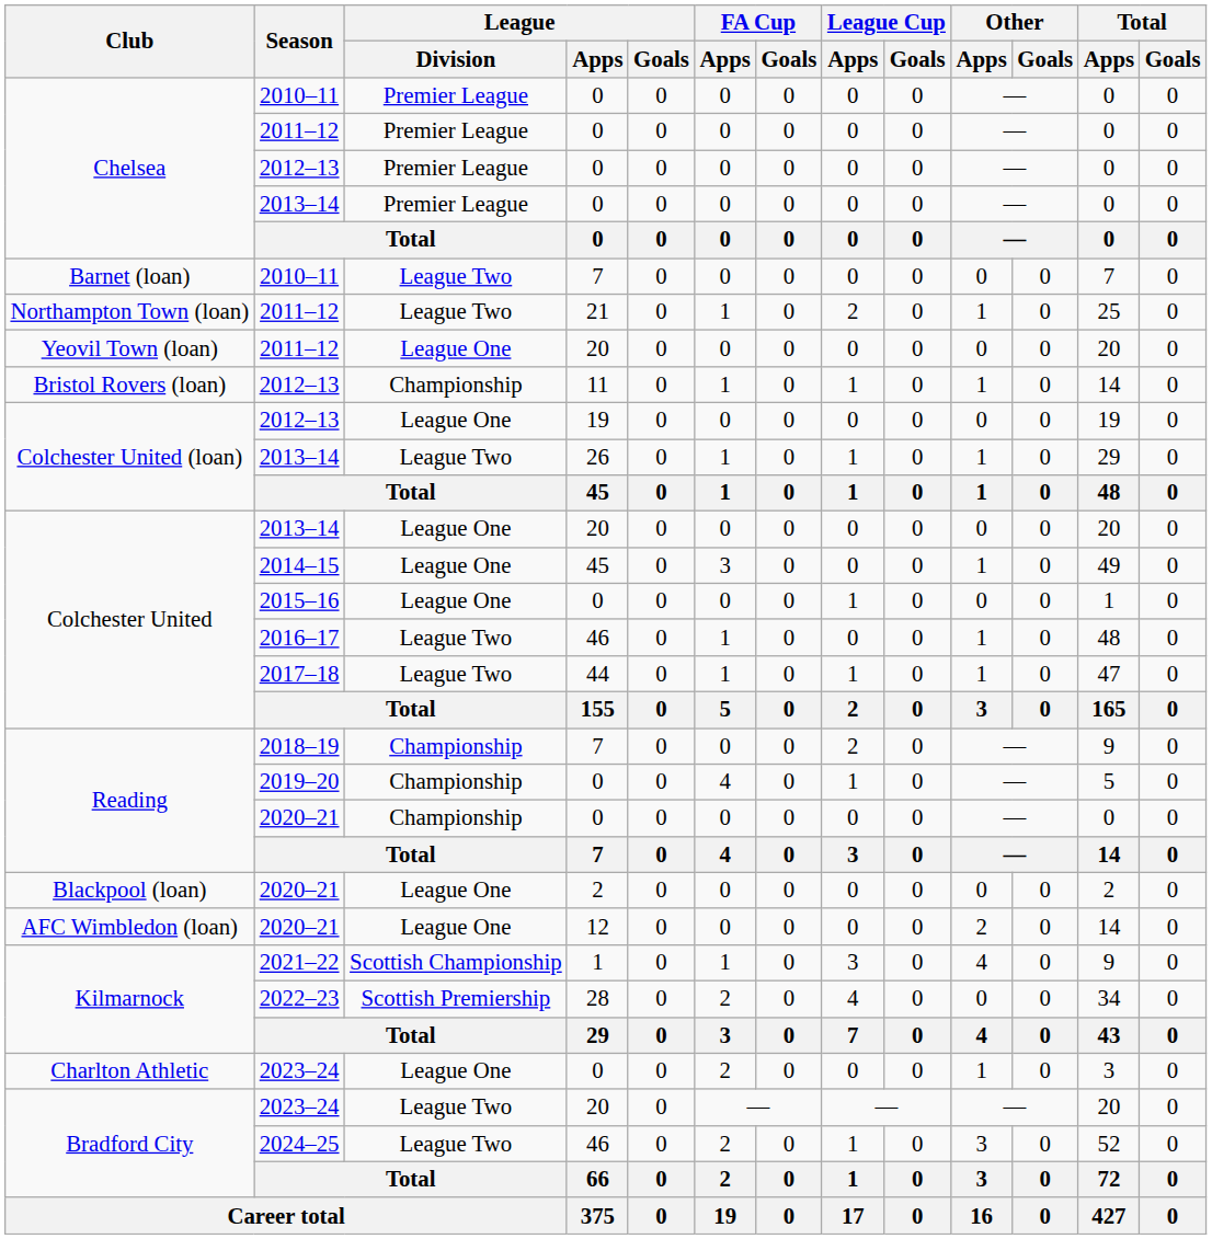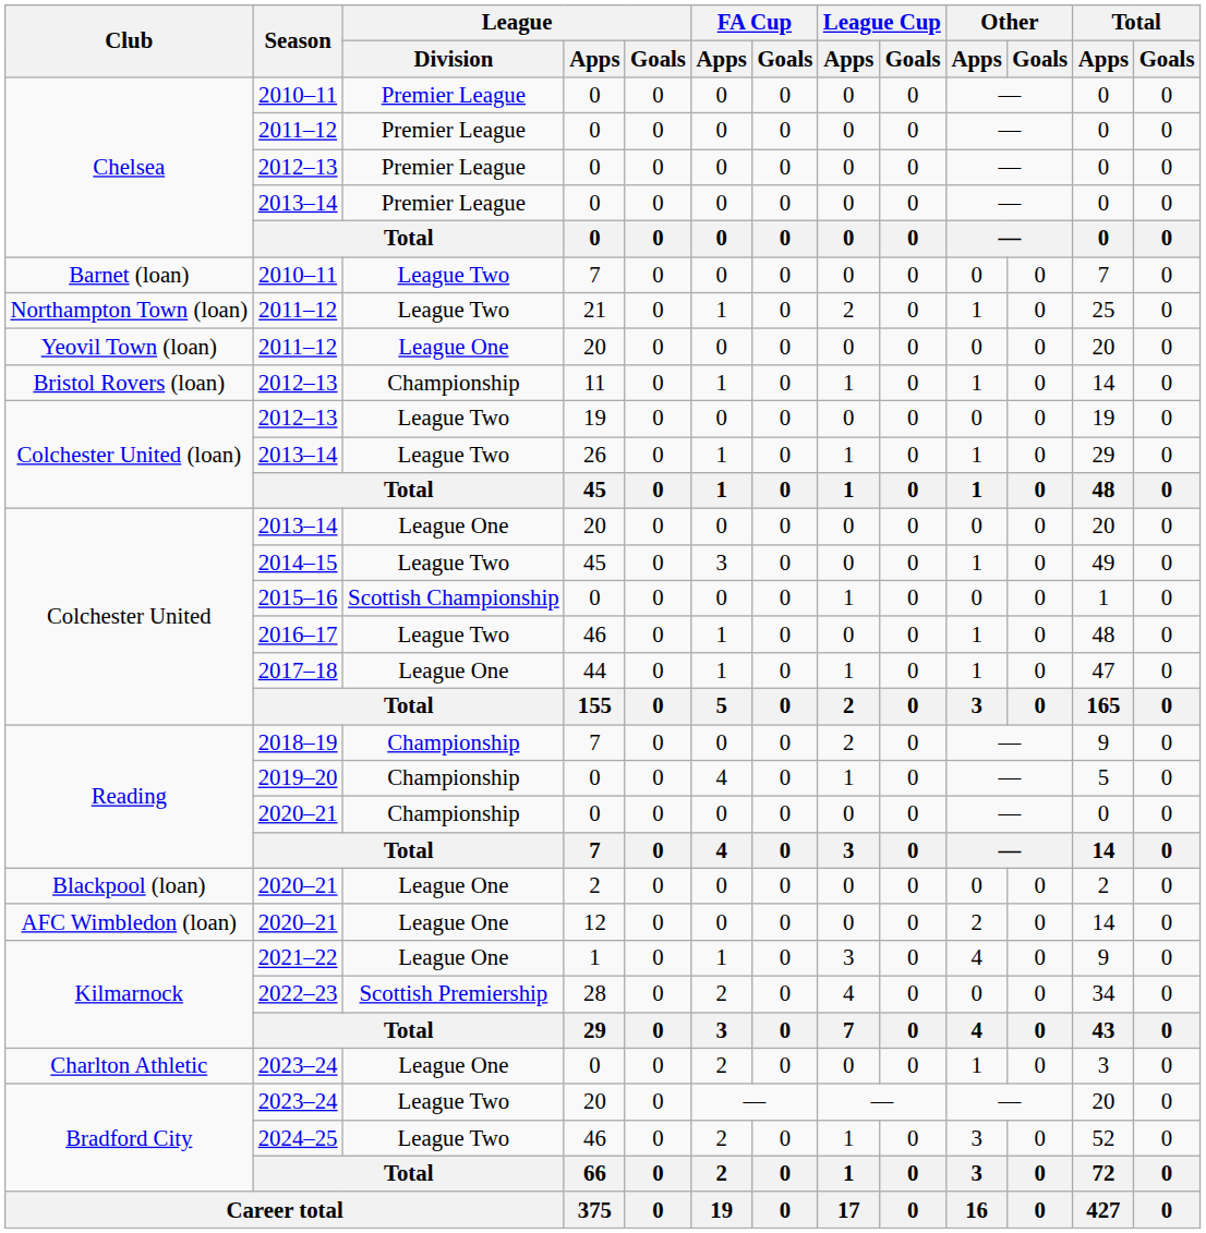2012–13 / 19 | League / Division: League One -> League Two
2014–15 | League / Division: League One -> League Two
2015–16 | League / Division: League One -> Scottish Championship
2017–18 | League / Division: League Two -> League One
2021–22 | League / Division: Scottish Championship -> League One
